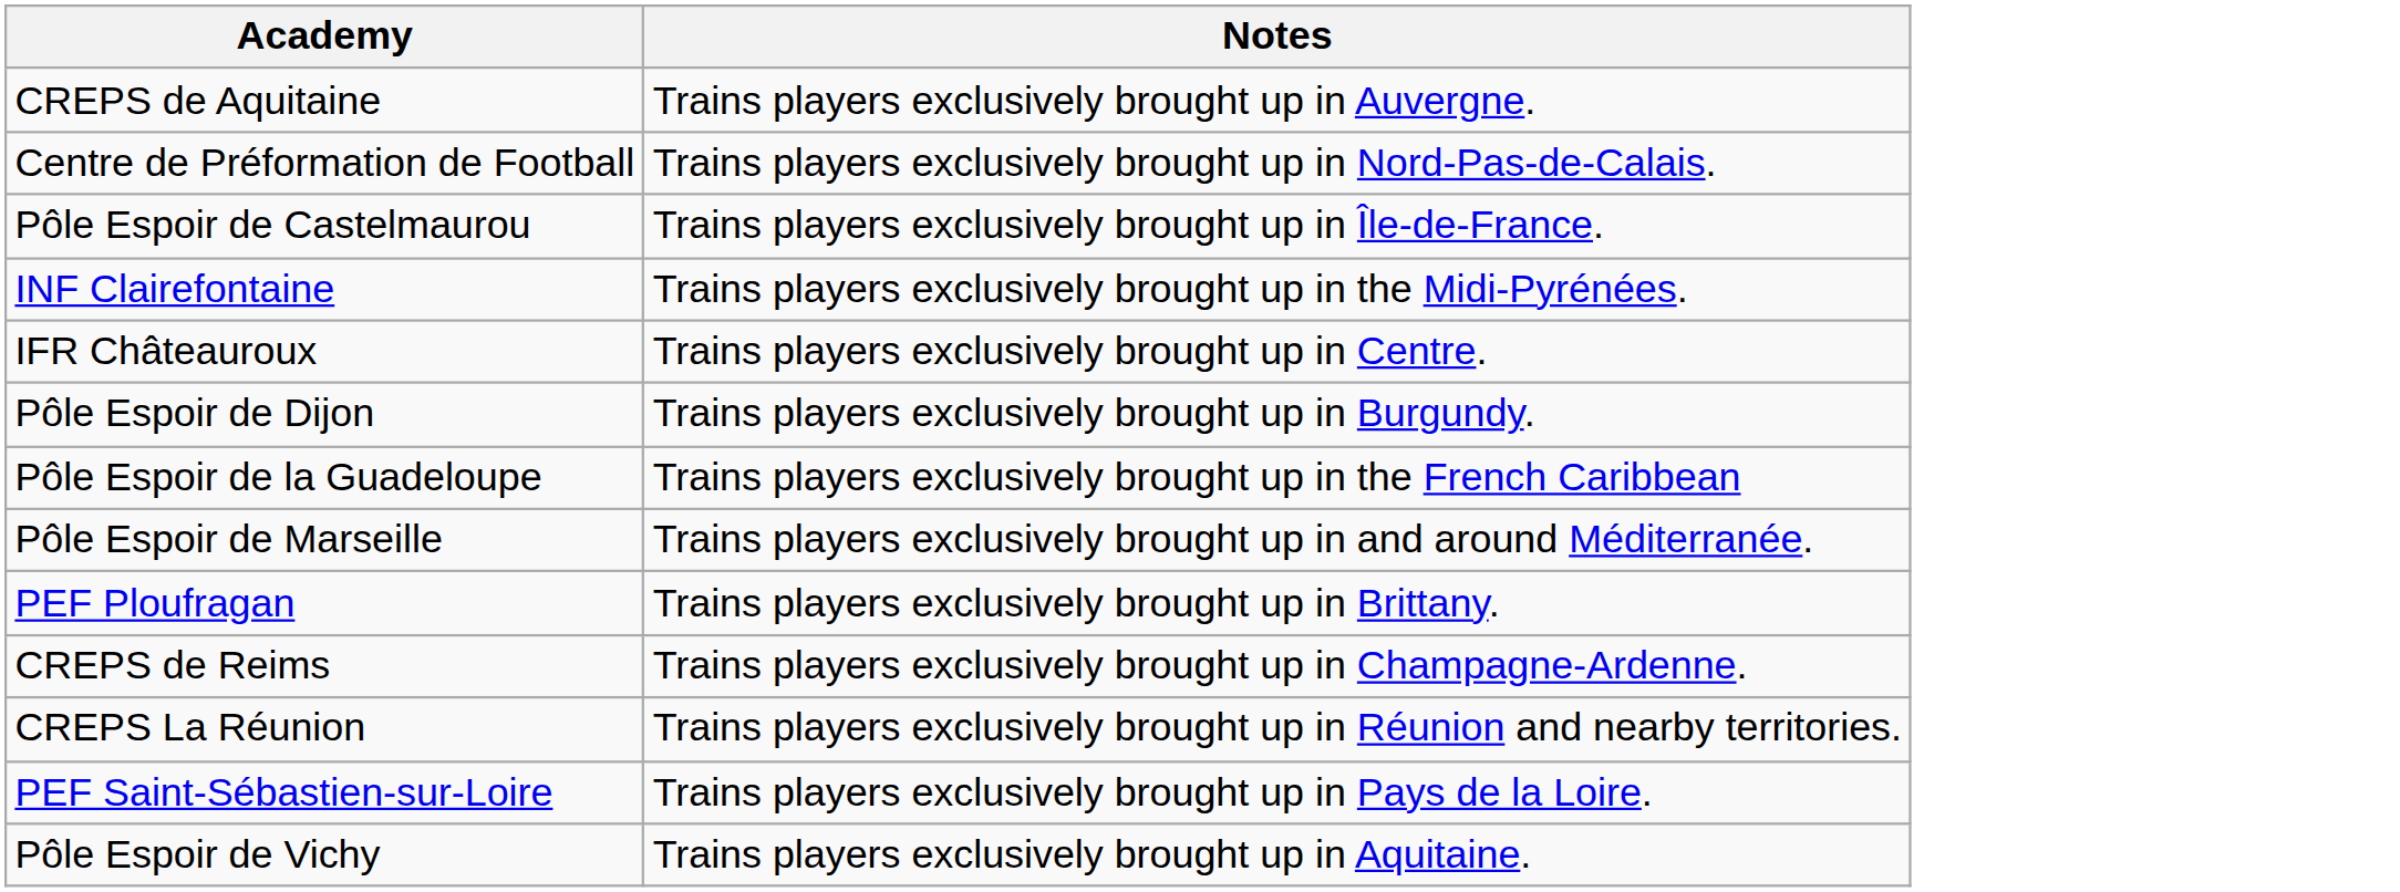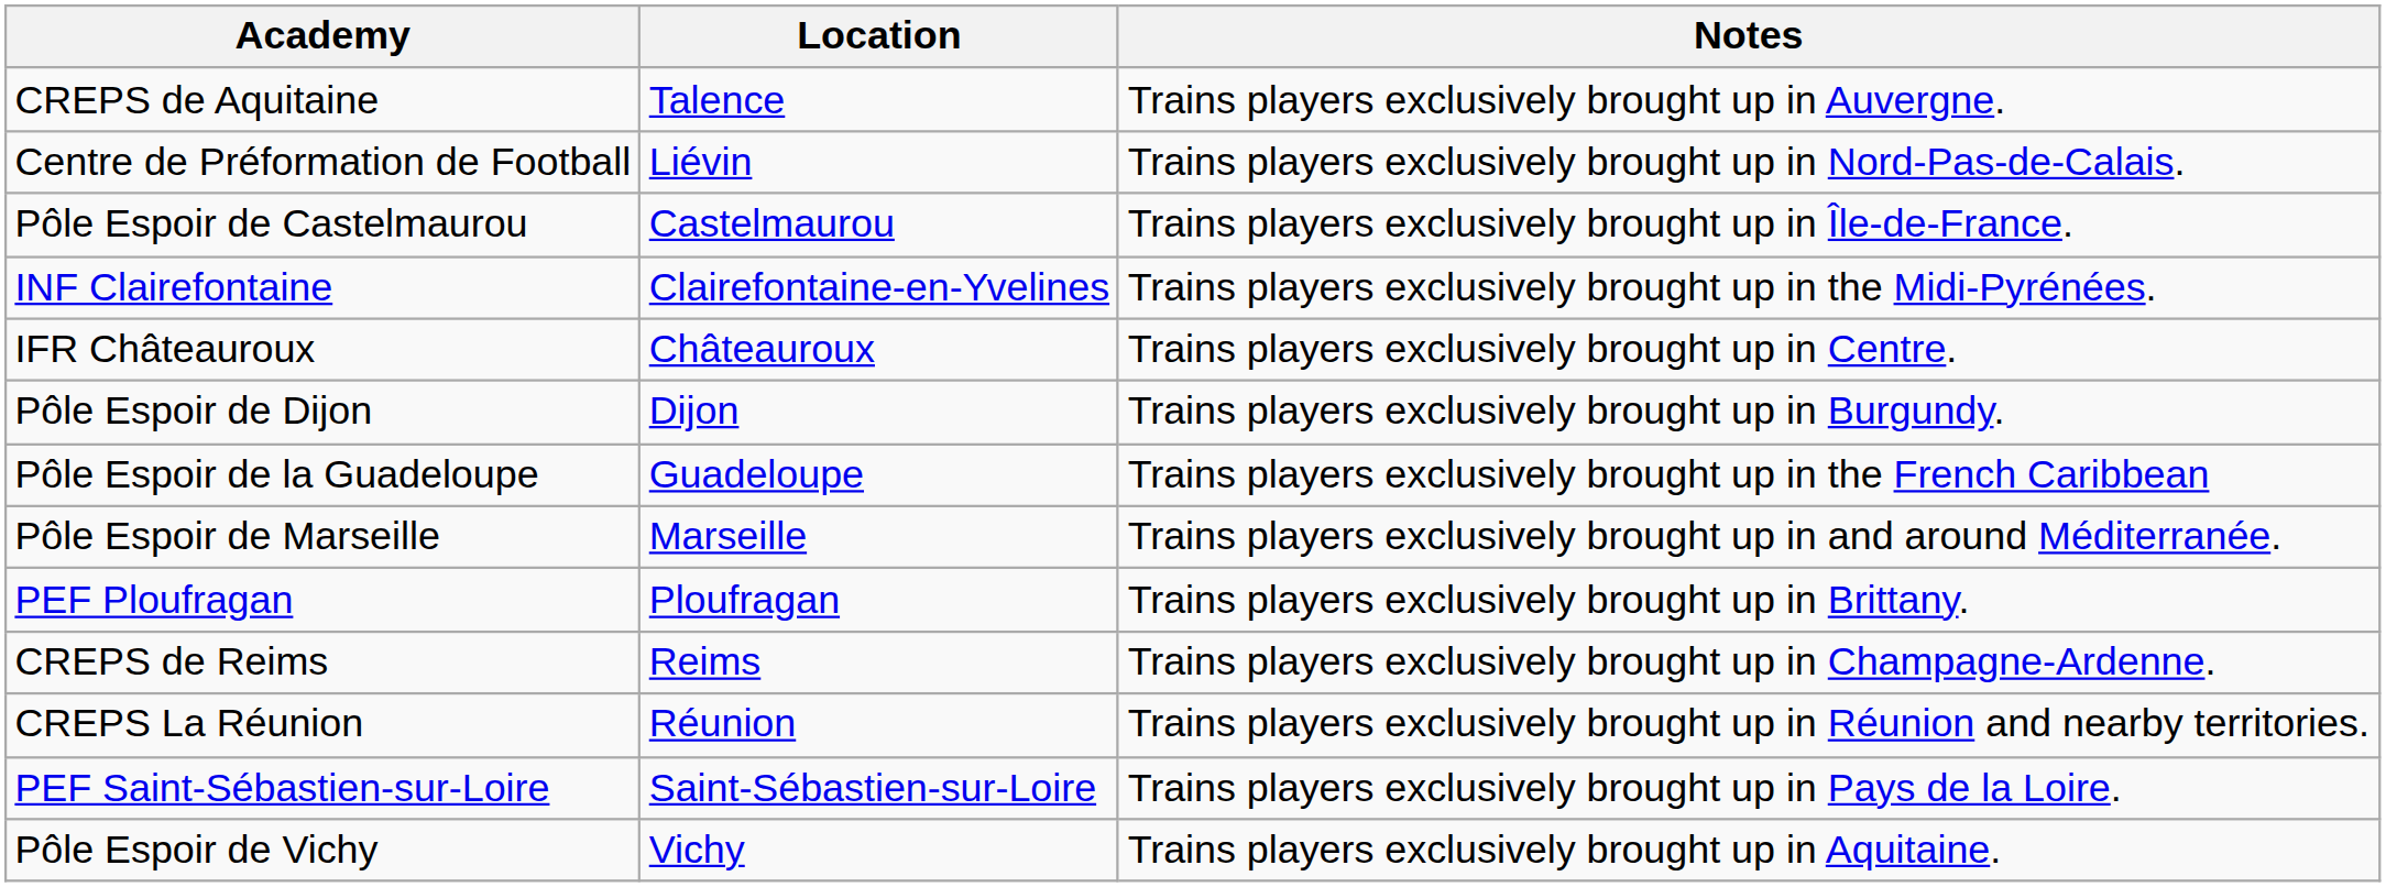+ column: Location | Talence | Liévin | Castelmaurou | Clairefontaine-en-Yvelines | Châteauroux | Dijon | Guadeloupe | Marseille | Ploufragan | Reims | Réunion | Saint-Sébastien-sur-Loire | Vichy
